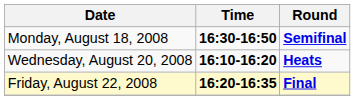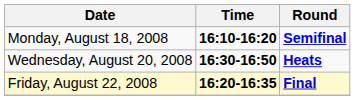Monday, August 18, 2008 | Time: 16:30-16:50 -> 16:10-16:20
Wednesday, August 20, 2008 | Time: 16:10-16:20 -> 16:30-16:50
